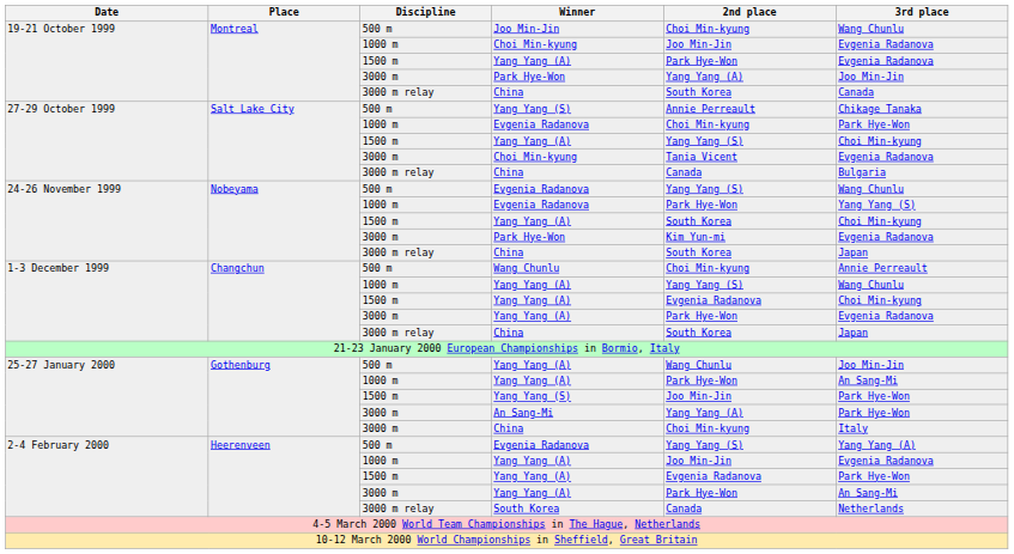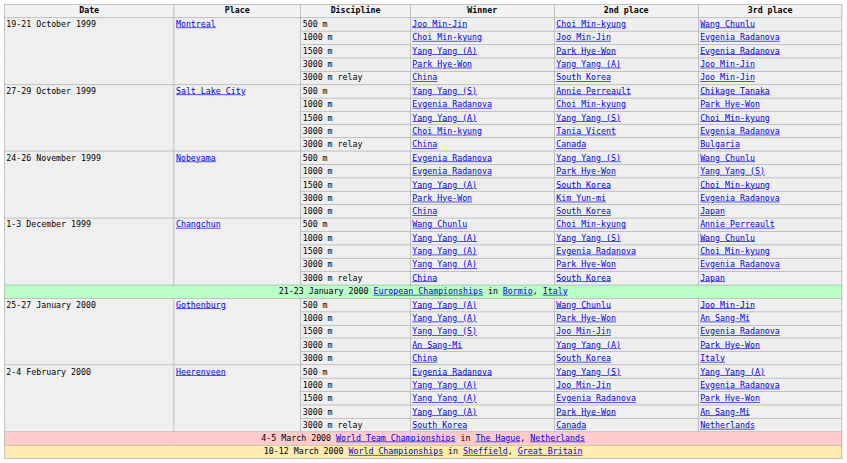19-21 October 1999 / China | 3rd place: Canada -> Joo Min-Jin
24-26 November 1999 / China | Discipline: 3000 m relay -> 1000 m
25-27 January 2000 / Yang Yang (S) | 3rd place: Park Hye-Won -> Evgenia Radanova
25-27 January 2000 / China | 2nd place: Choi Min-kyung -> South Korea
